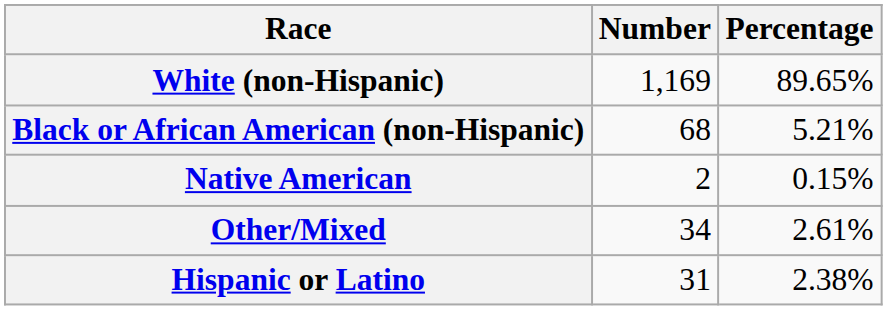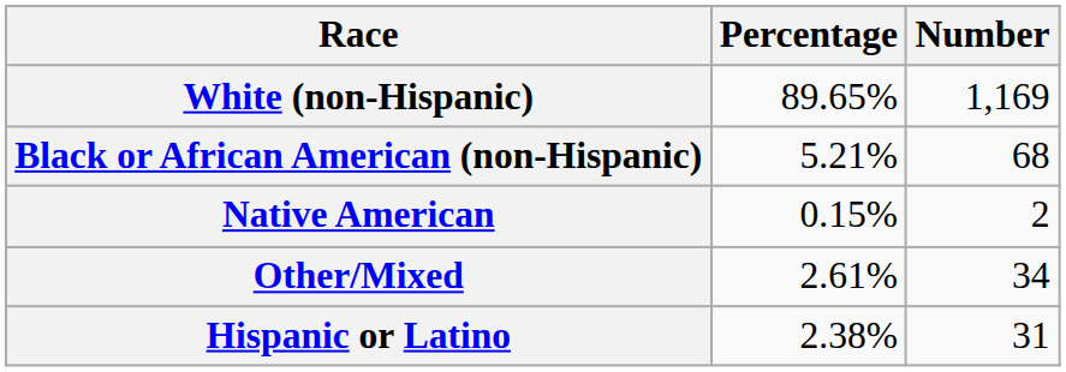columns swapped: Number <-> Percentage
